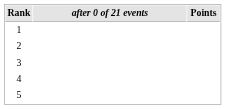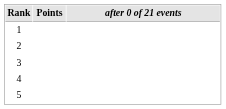columns swapped: after 0 of 21 events <-> Points
